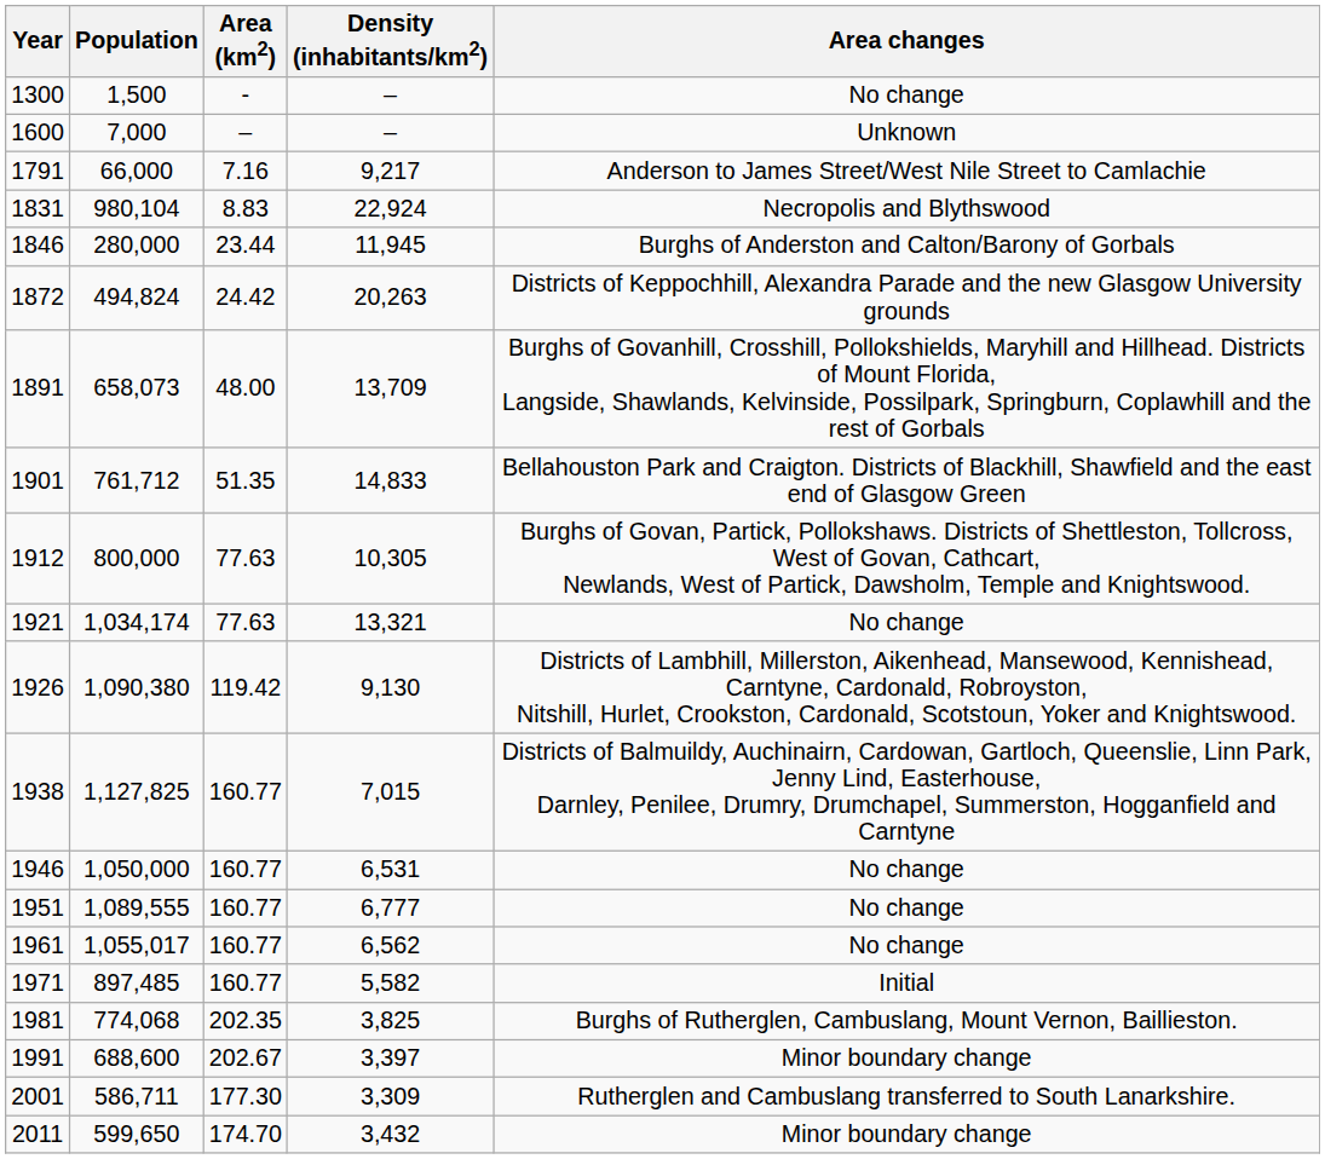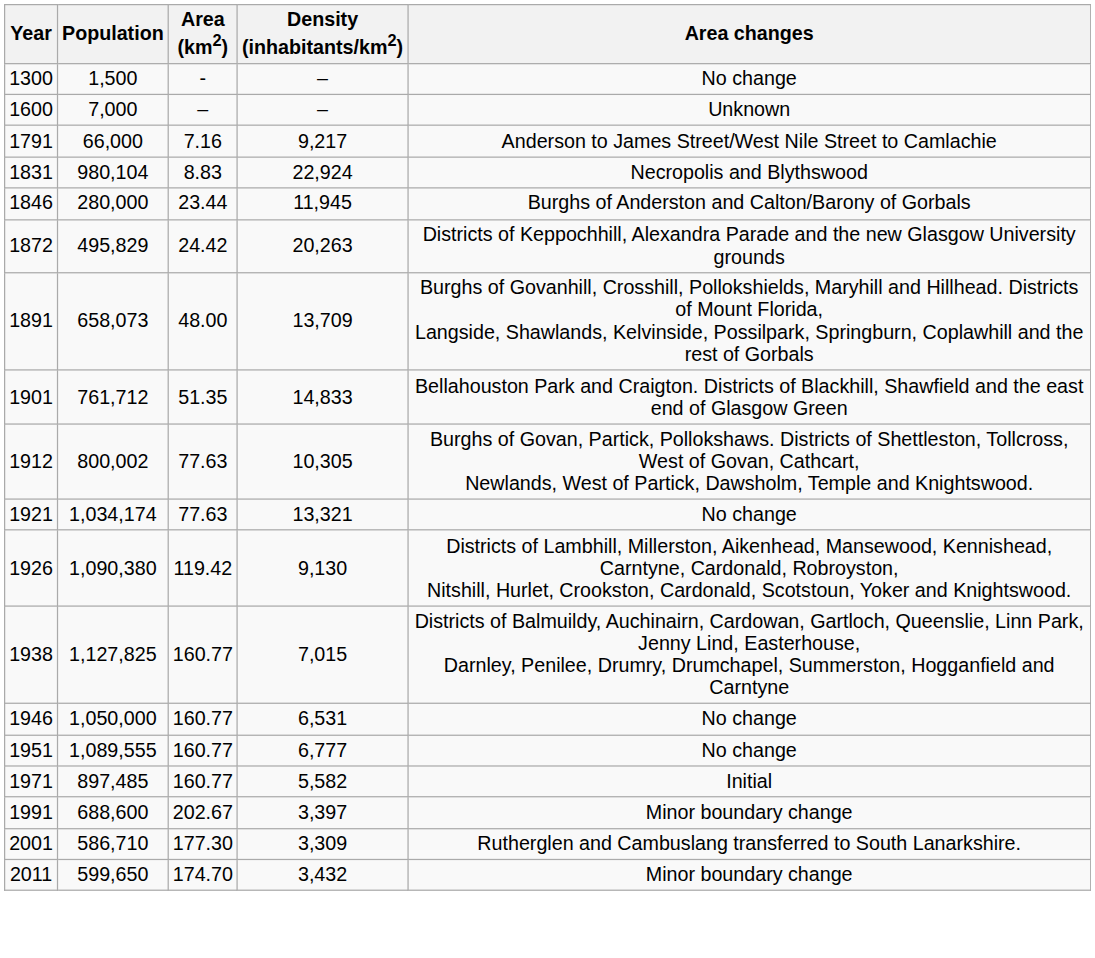1872 | Population: 494,824 -> 495,829
1912 | Population: 800,000 -> 800,002
- row: 1961 | 1,055,017 | 160.77 | 6,562 | No change
- row: 1981 | 774,068 | 202.35 | 3,825 | Burghs of Rutherglen, Cambuslang, Mount Vernon, Baillieston.
2001 | Population: 586,711 -> 586,710
